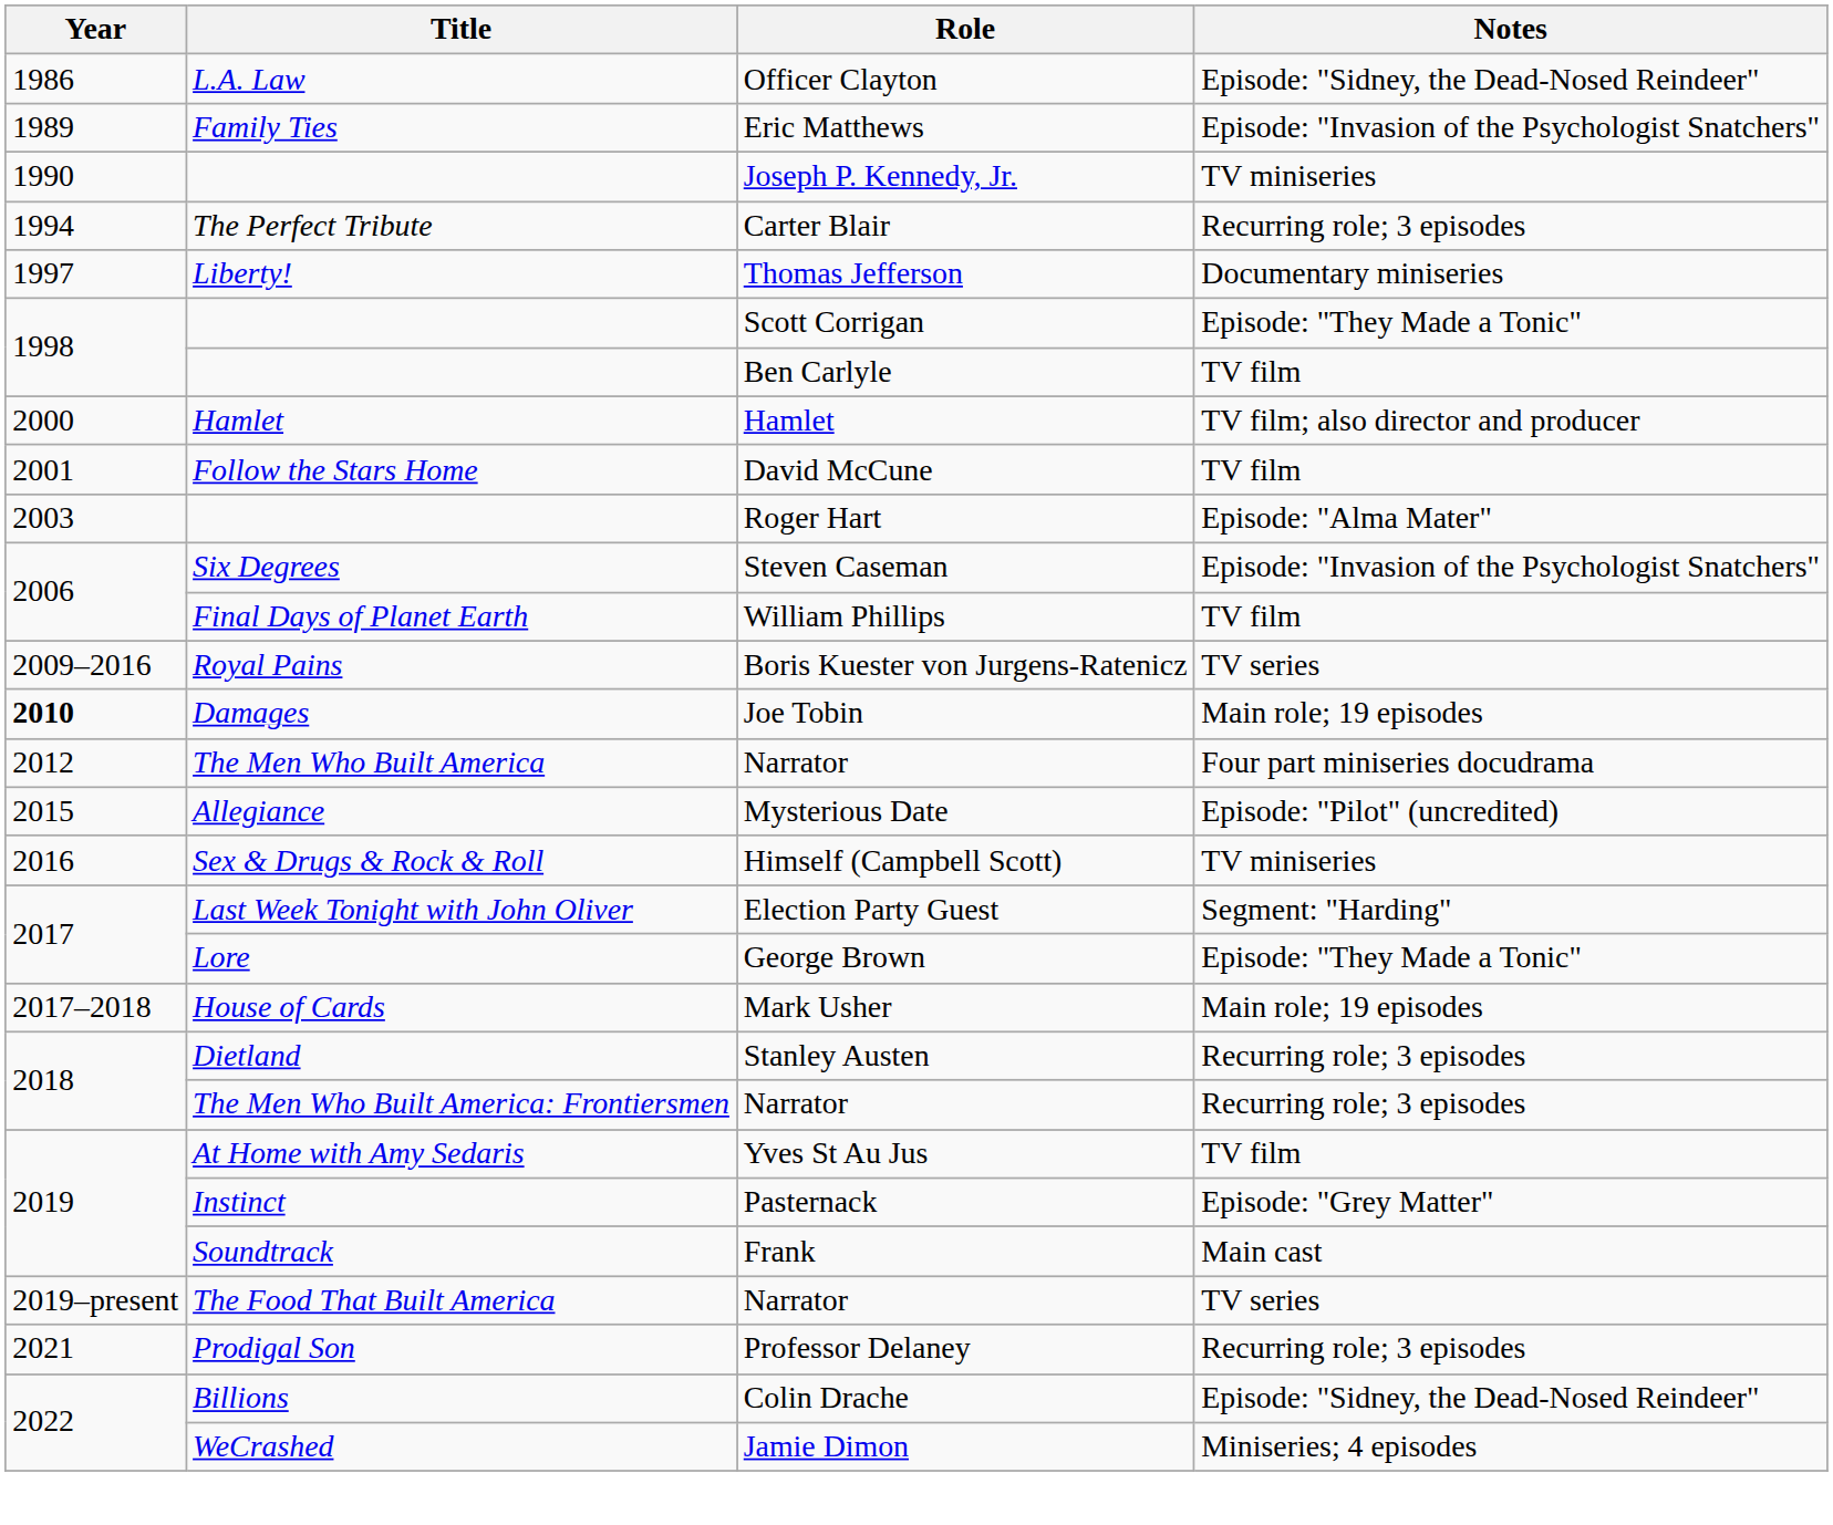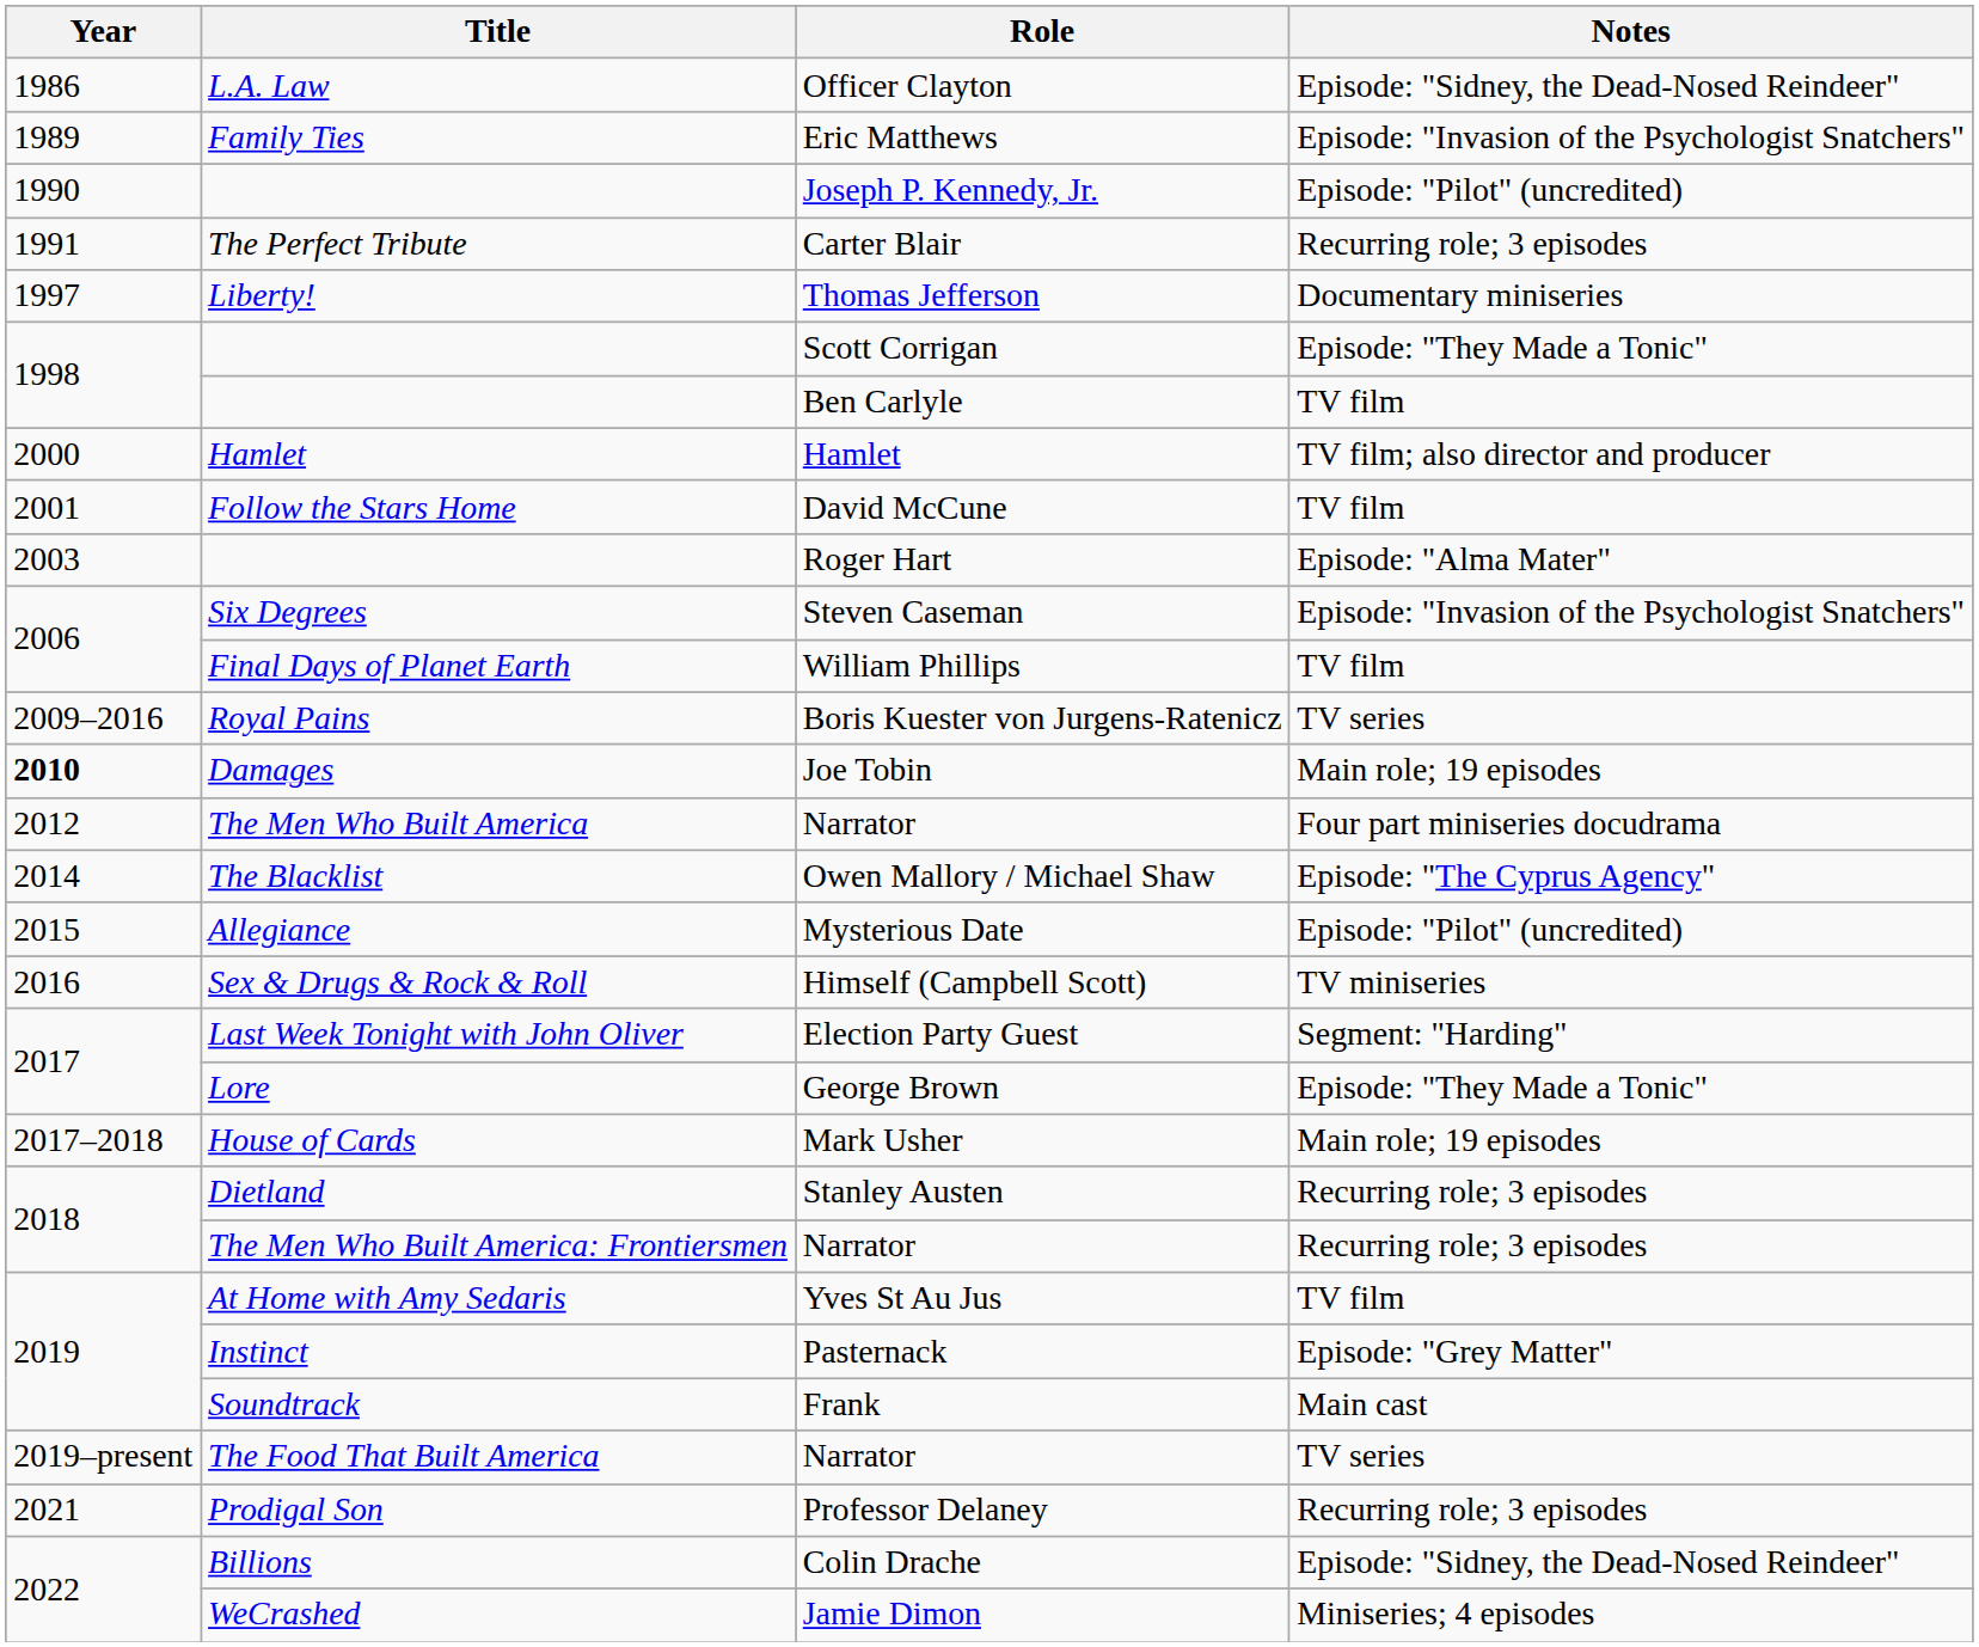Joseph P. Kennedy, Jr. | Notes: TV miniseries -> Episode: "Pilot" (uncredited)
Carter Blair | Year: 1994 -> 1991
+ row: 2014 | The Blacklist | Owen Mallory / Michael Shaw | Episode: "The Cyprus Agency"
